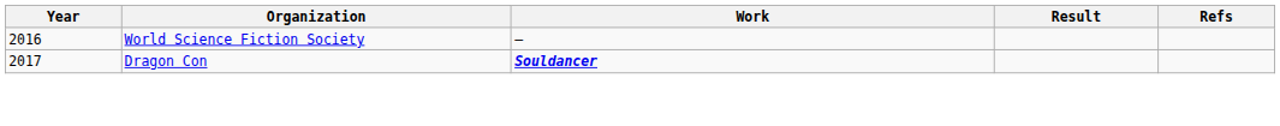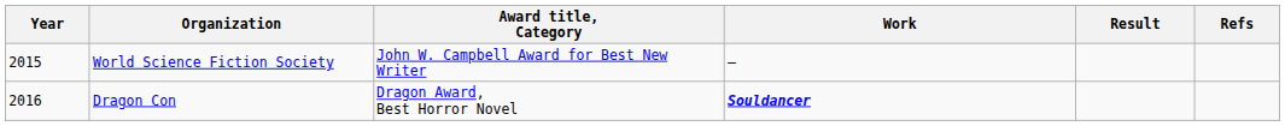+ column: Award title, Category | John W. Campbell Award for Best New Writer | Dragon Award, Best Horror Novel
World Science Fiction Society | Year: 2016 -> 2015
Dragon Con | Year: 2017 -> 2016
